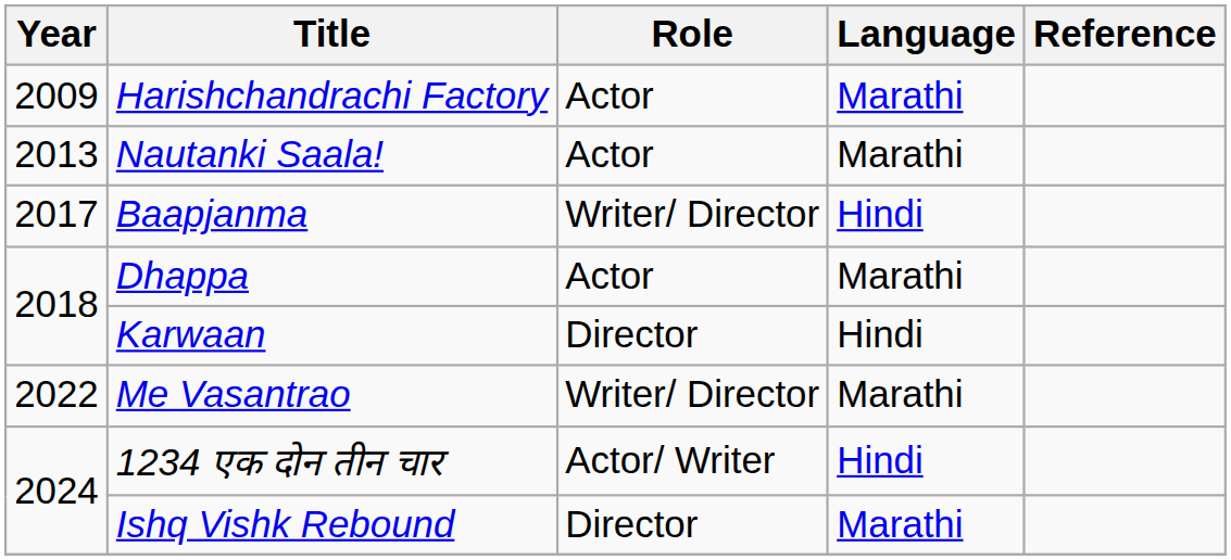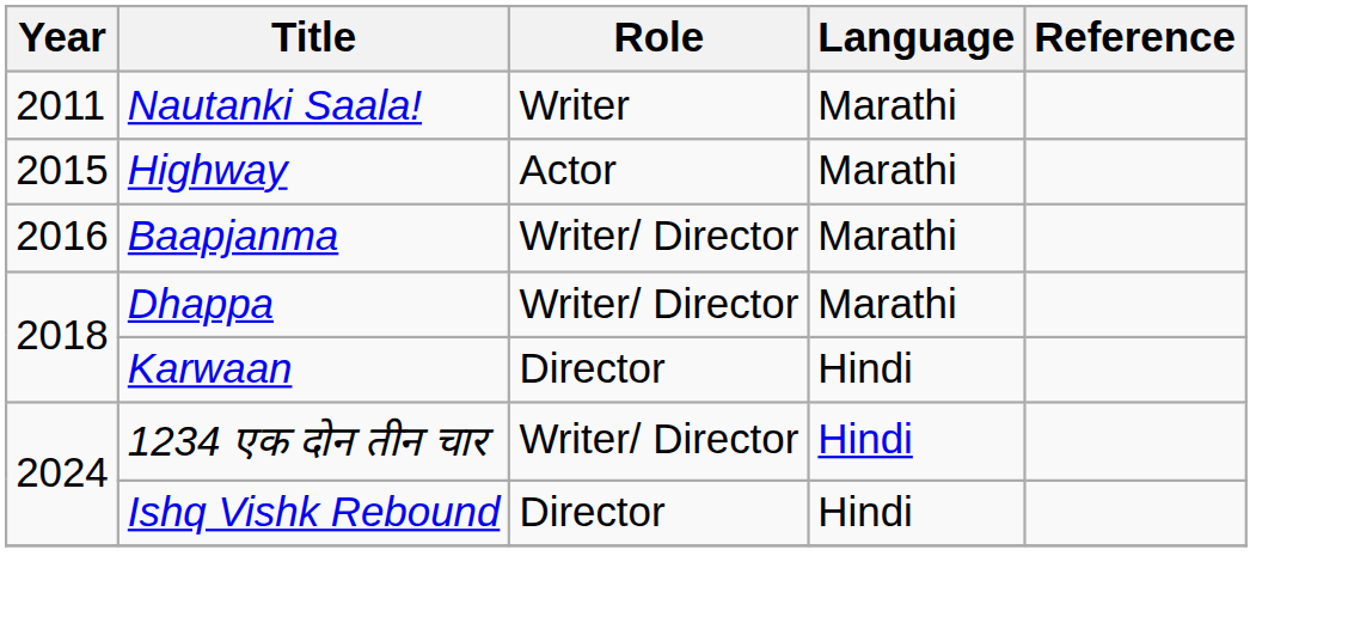- row: 2009 | Harishchandrachi Factory | Actor | Marathi
Nautanki Saala! | Year: 2013 -> 2011
Nautanki Saala! | Role: Actor -> Writer
+ row: 2015 | Highway | Actor | Marathi
Baapjanma | Year: 2017 -> 2016
Baapjanma | Language: Hindi -> Marathi
Dhappa | Role: Actor -> Writer/ Director
- row: 2022 | Me Vasantrao | Writer/ Director | Marathi
1234 एक दोन तीन चार | Role: Actor/ Writer -> Writer/ Director
Ishq Vishk Rebound | Language: Marathi -> Hindi
